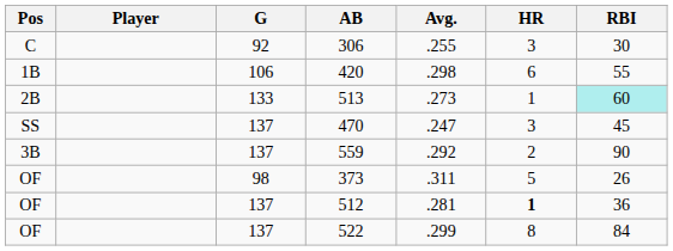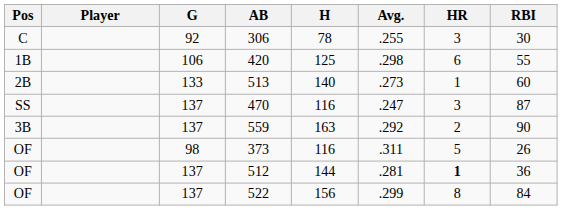+ column: H | 78 | 125 | 140 | 116 | 163 | 116 | 144 | 156
513 | RBI: paleturquoise background -> no background
470 | RBI: 45 -> 87
